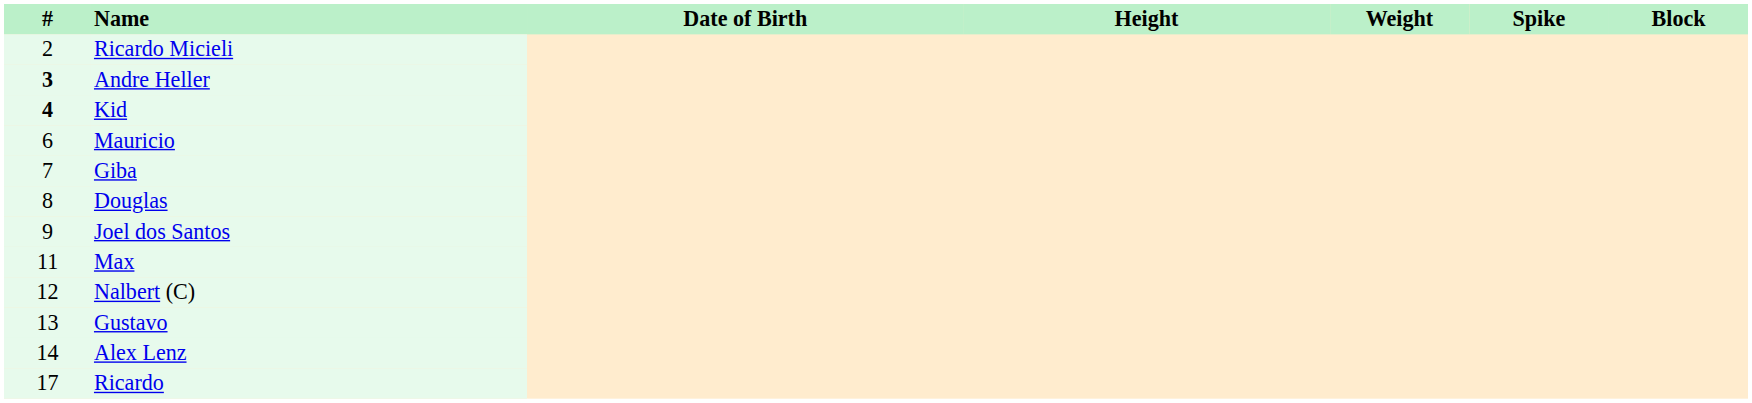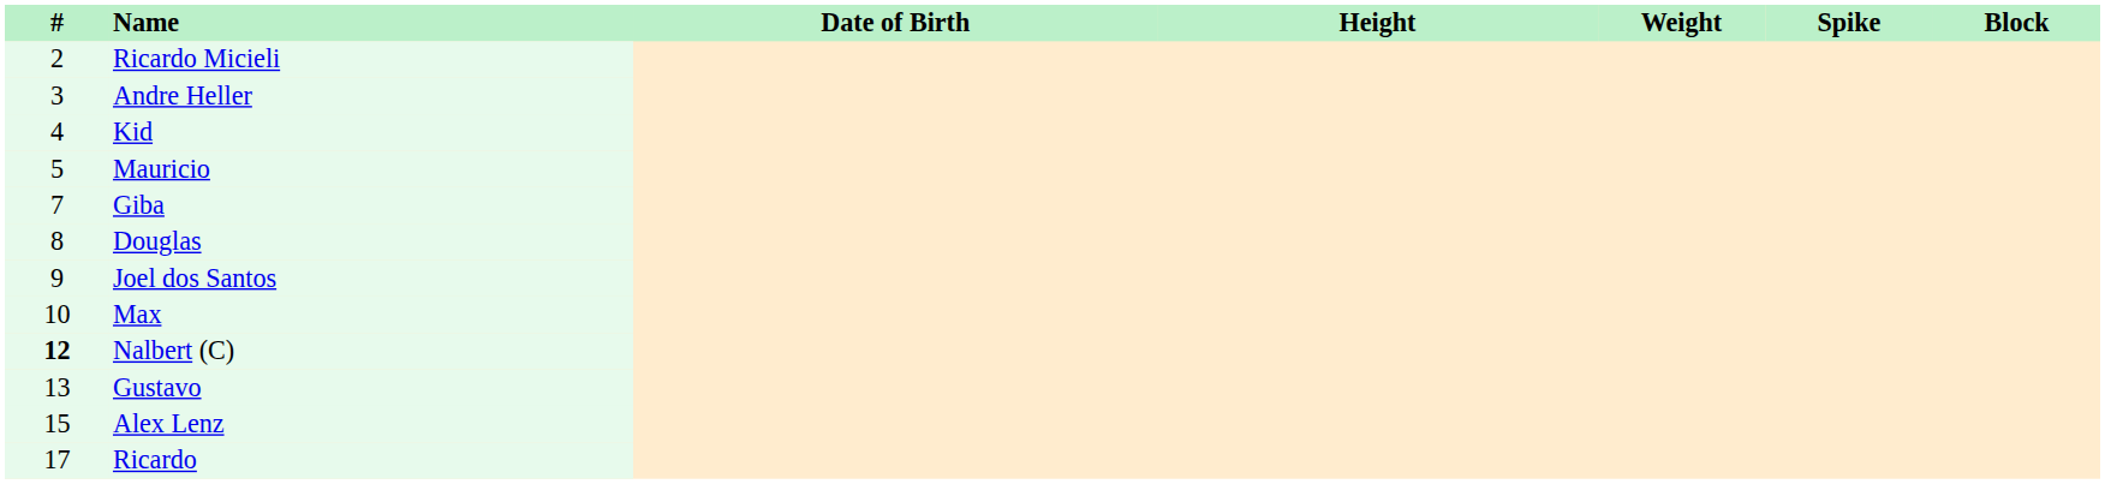Andre Heller | #: bold -> normal
Kid | #: bold -> normal
Mauricio | #: 6 -> 5
Max | #: 11 -> 10
Nalbert (C) | #: normal -> bold
Alex Lenz | #: 14 -> 15
